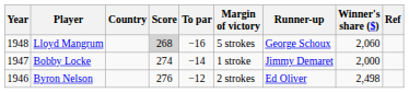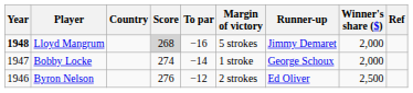Lloyd Mangrum | Year: normal -> bold
Lloyd Mangrum | Runner-up: George Schoux -> Jimmy Demaret
Lloyd Mangrum | Winner's share ($): 2,060 -> 2,000
Bobby Locke | Runner-up: Jimmy Demaret -> George Schoux
Byron Nelson | Winner's share ($): 2,498 -> 2,500
